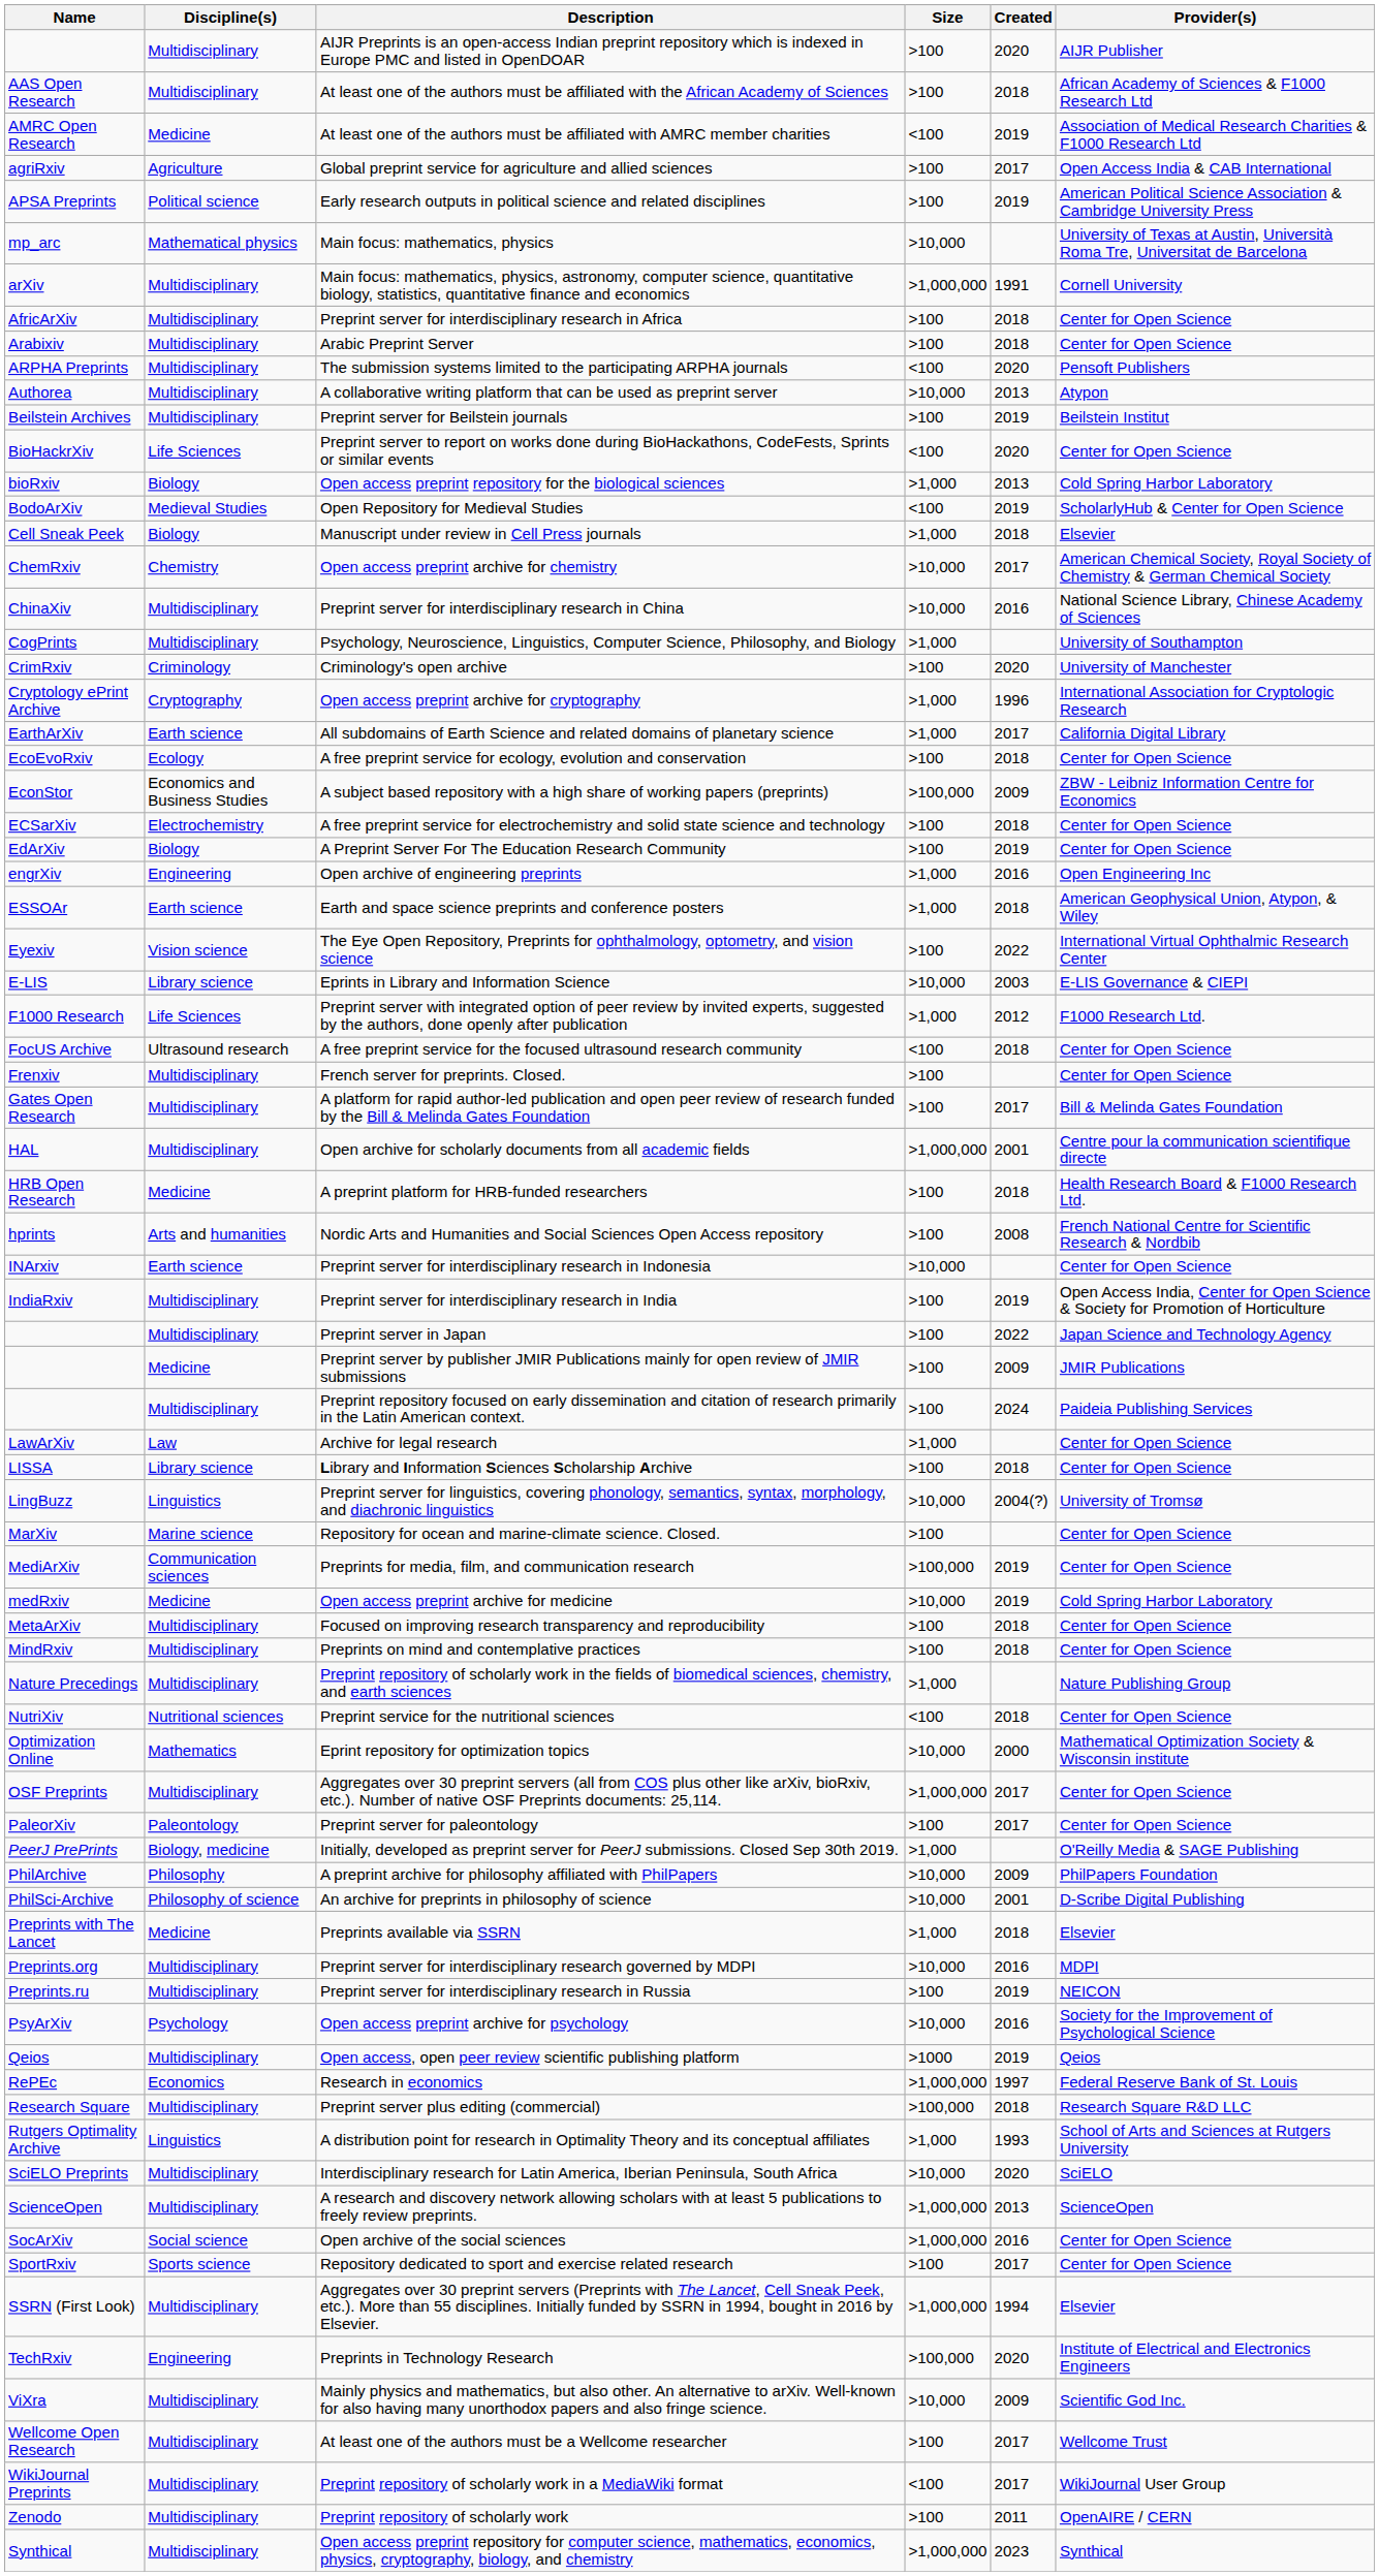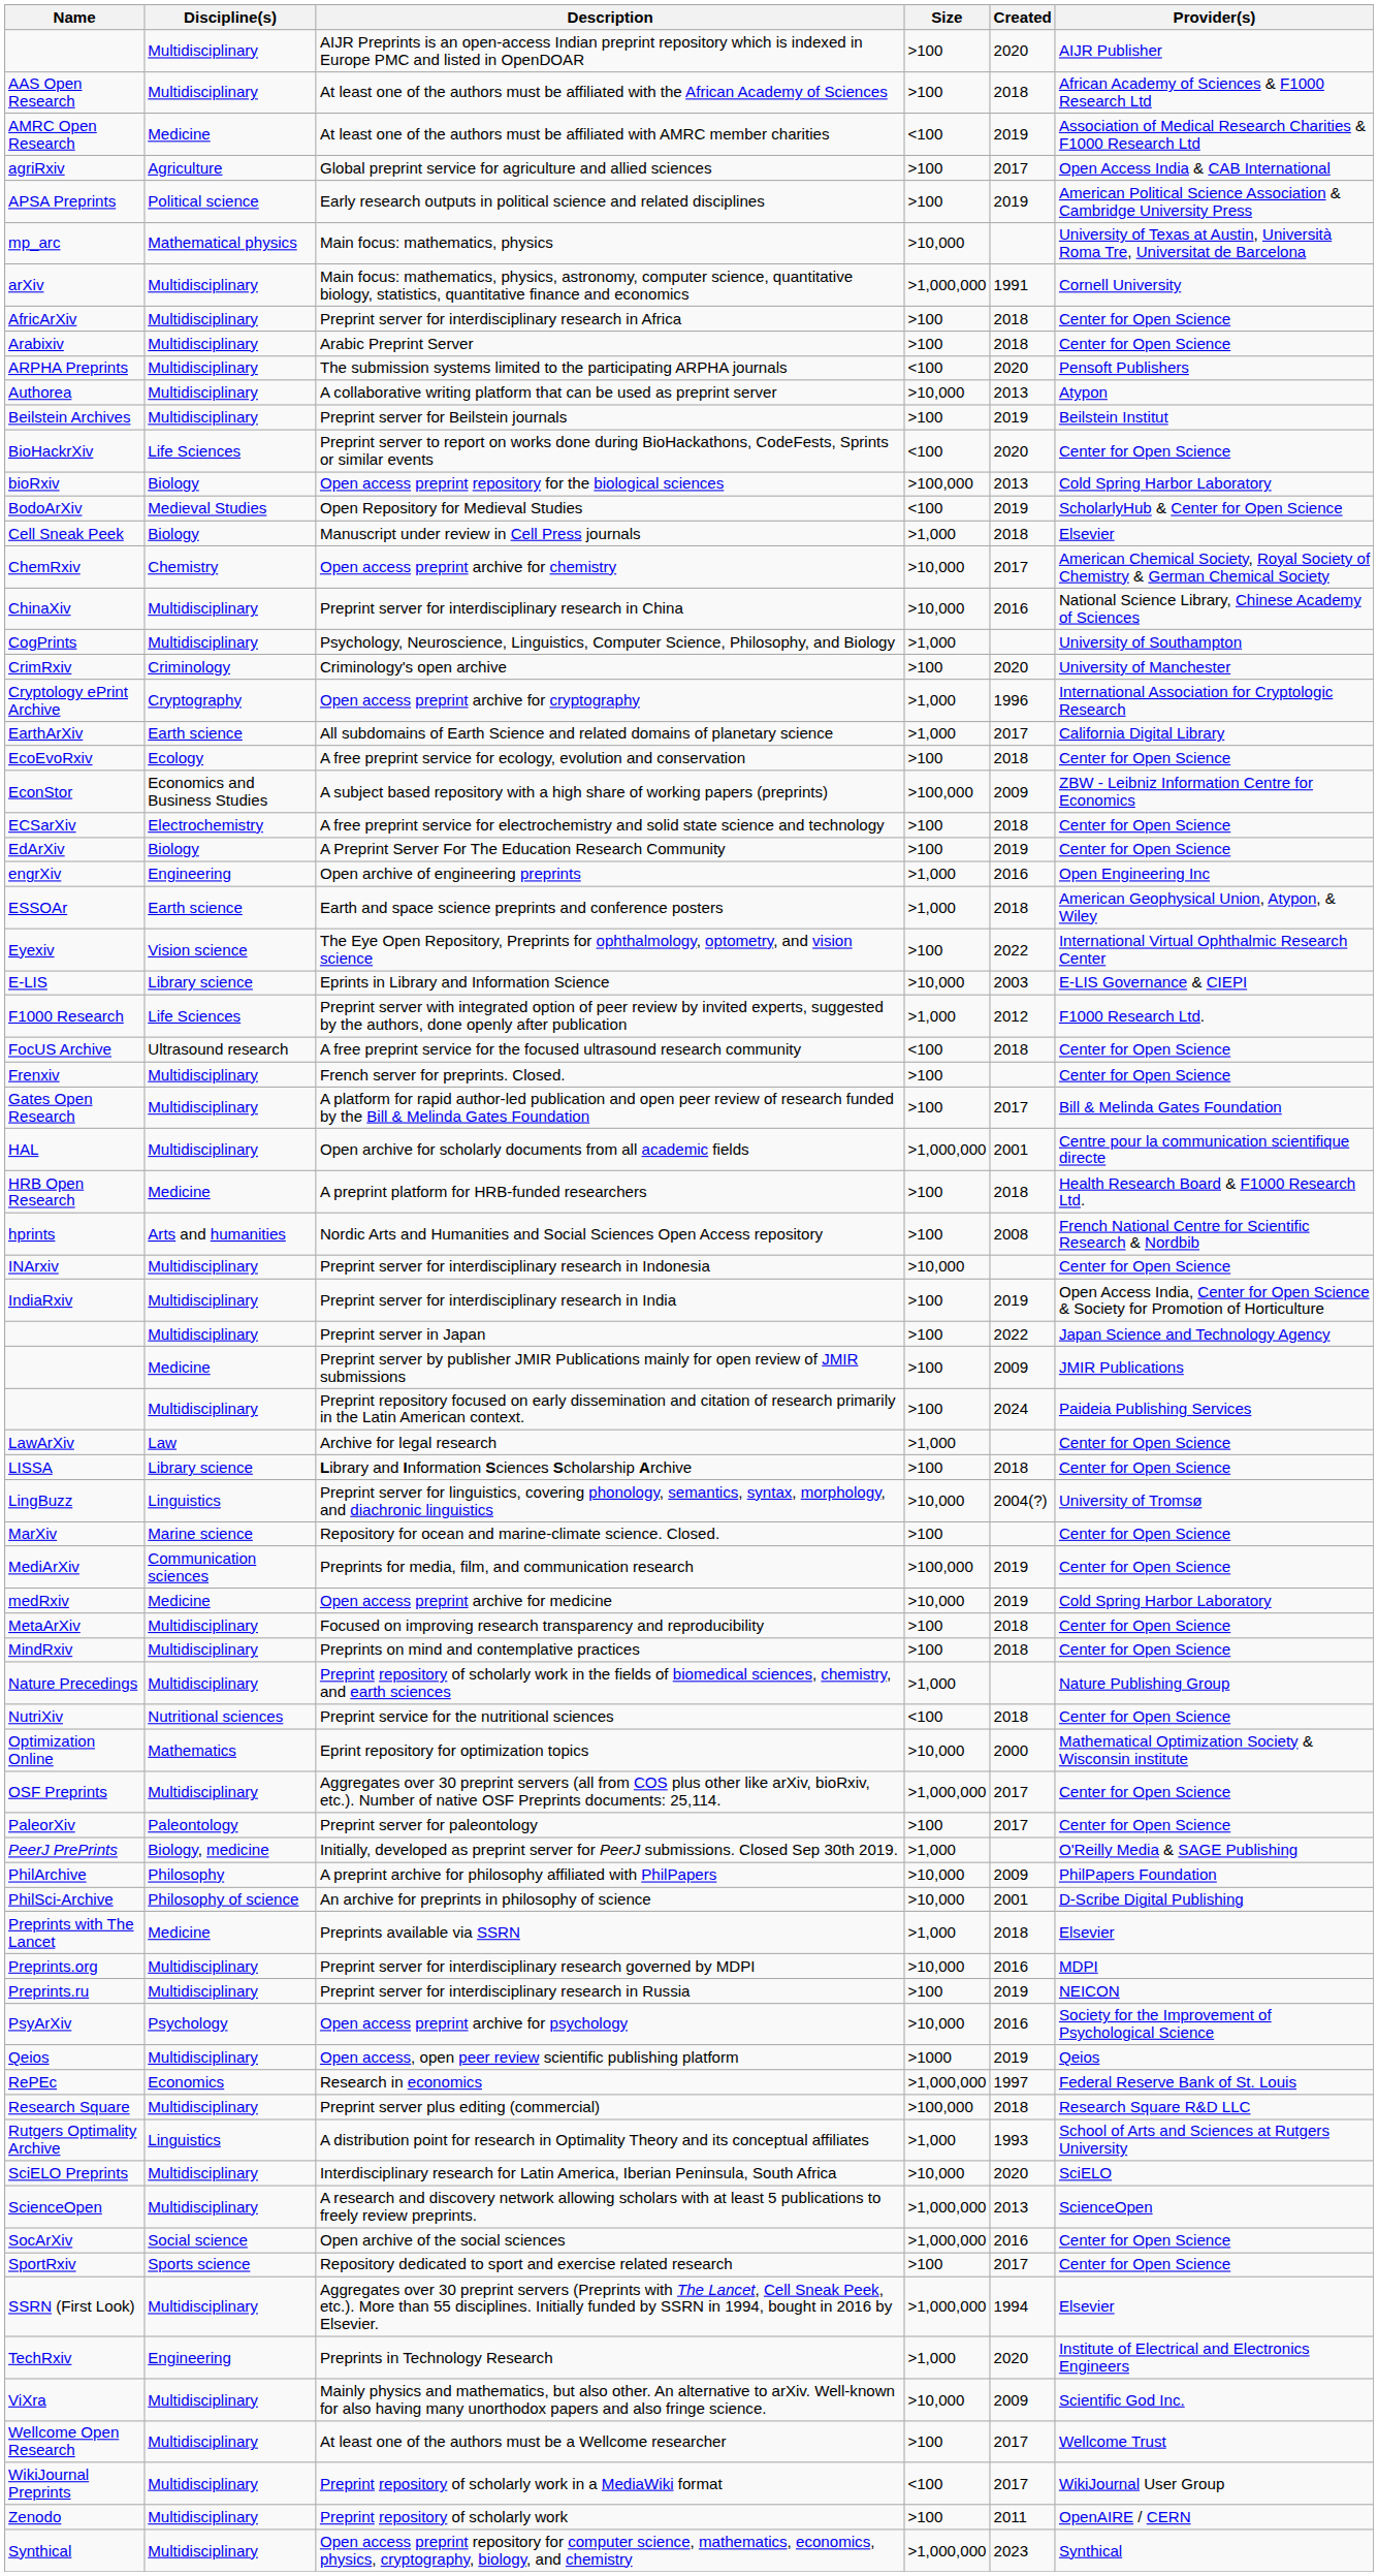Open access preprint repository for the biological sciences | Size: >1,000 -> >100,000
Preprint server for interdisciplinary research in Indonesia | Discipline(s): Earth science -> Multidisciplinary
Preprints in Technology Research | Size: >100,000 -> >1,000
